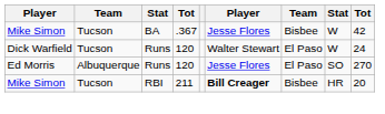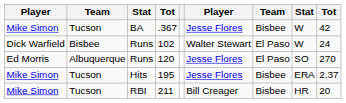Dick Warfield / Runs | column 2: Tucson -> Bisbee
Dick Warfield / Runs | column 4: 120 -> 102
+ row: Mike Simon | Tucson | Hits | 195 | Jesse Flores | Bisbee | ERA | 2.37
RBI | column 6: bold -> normal
